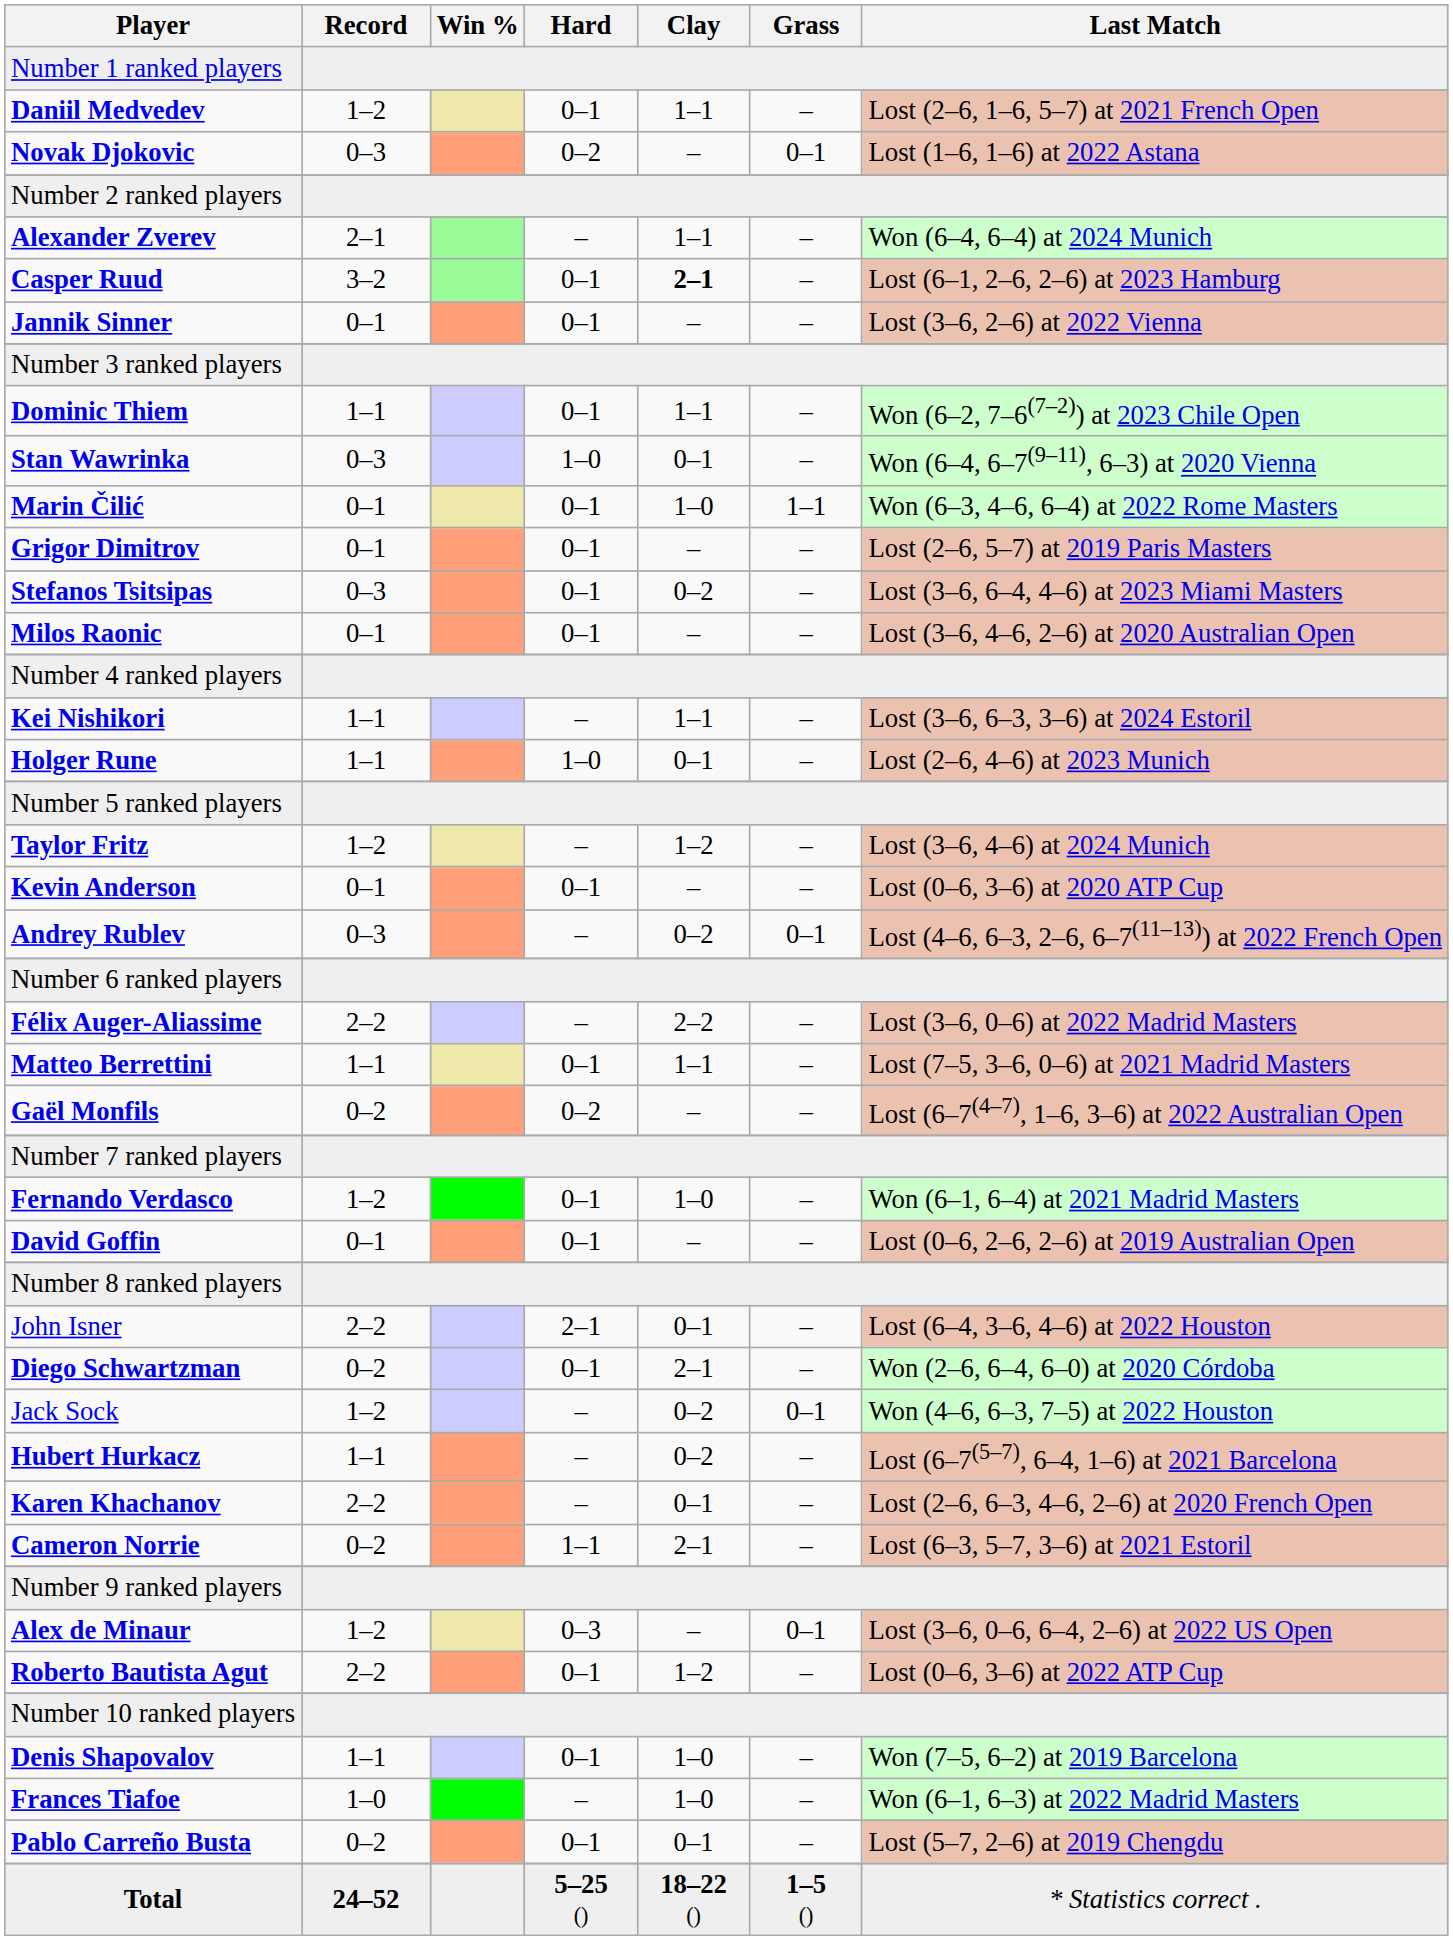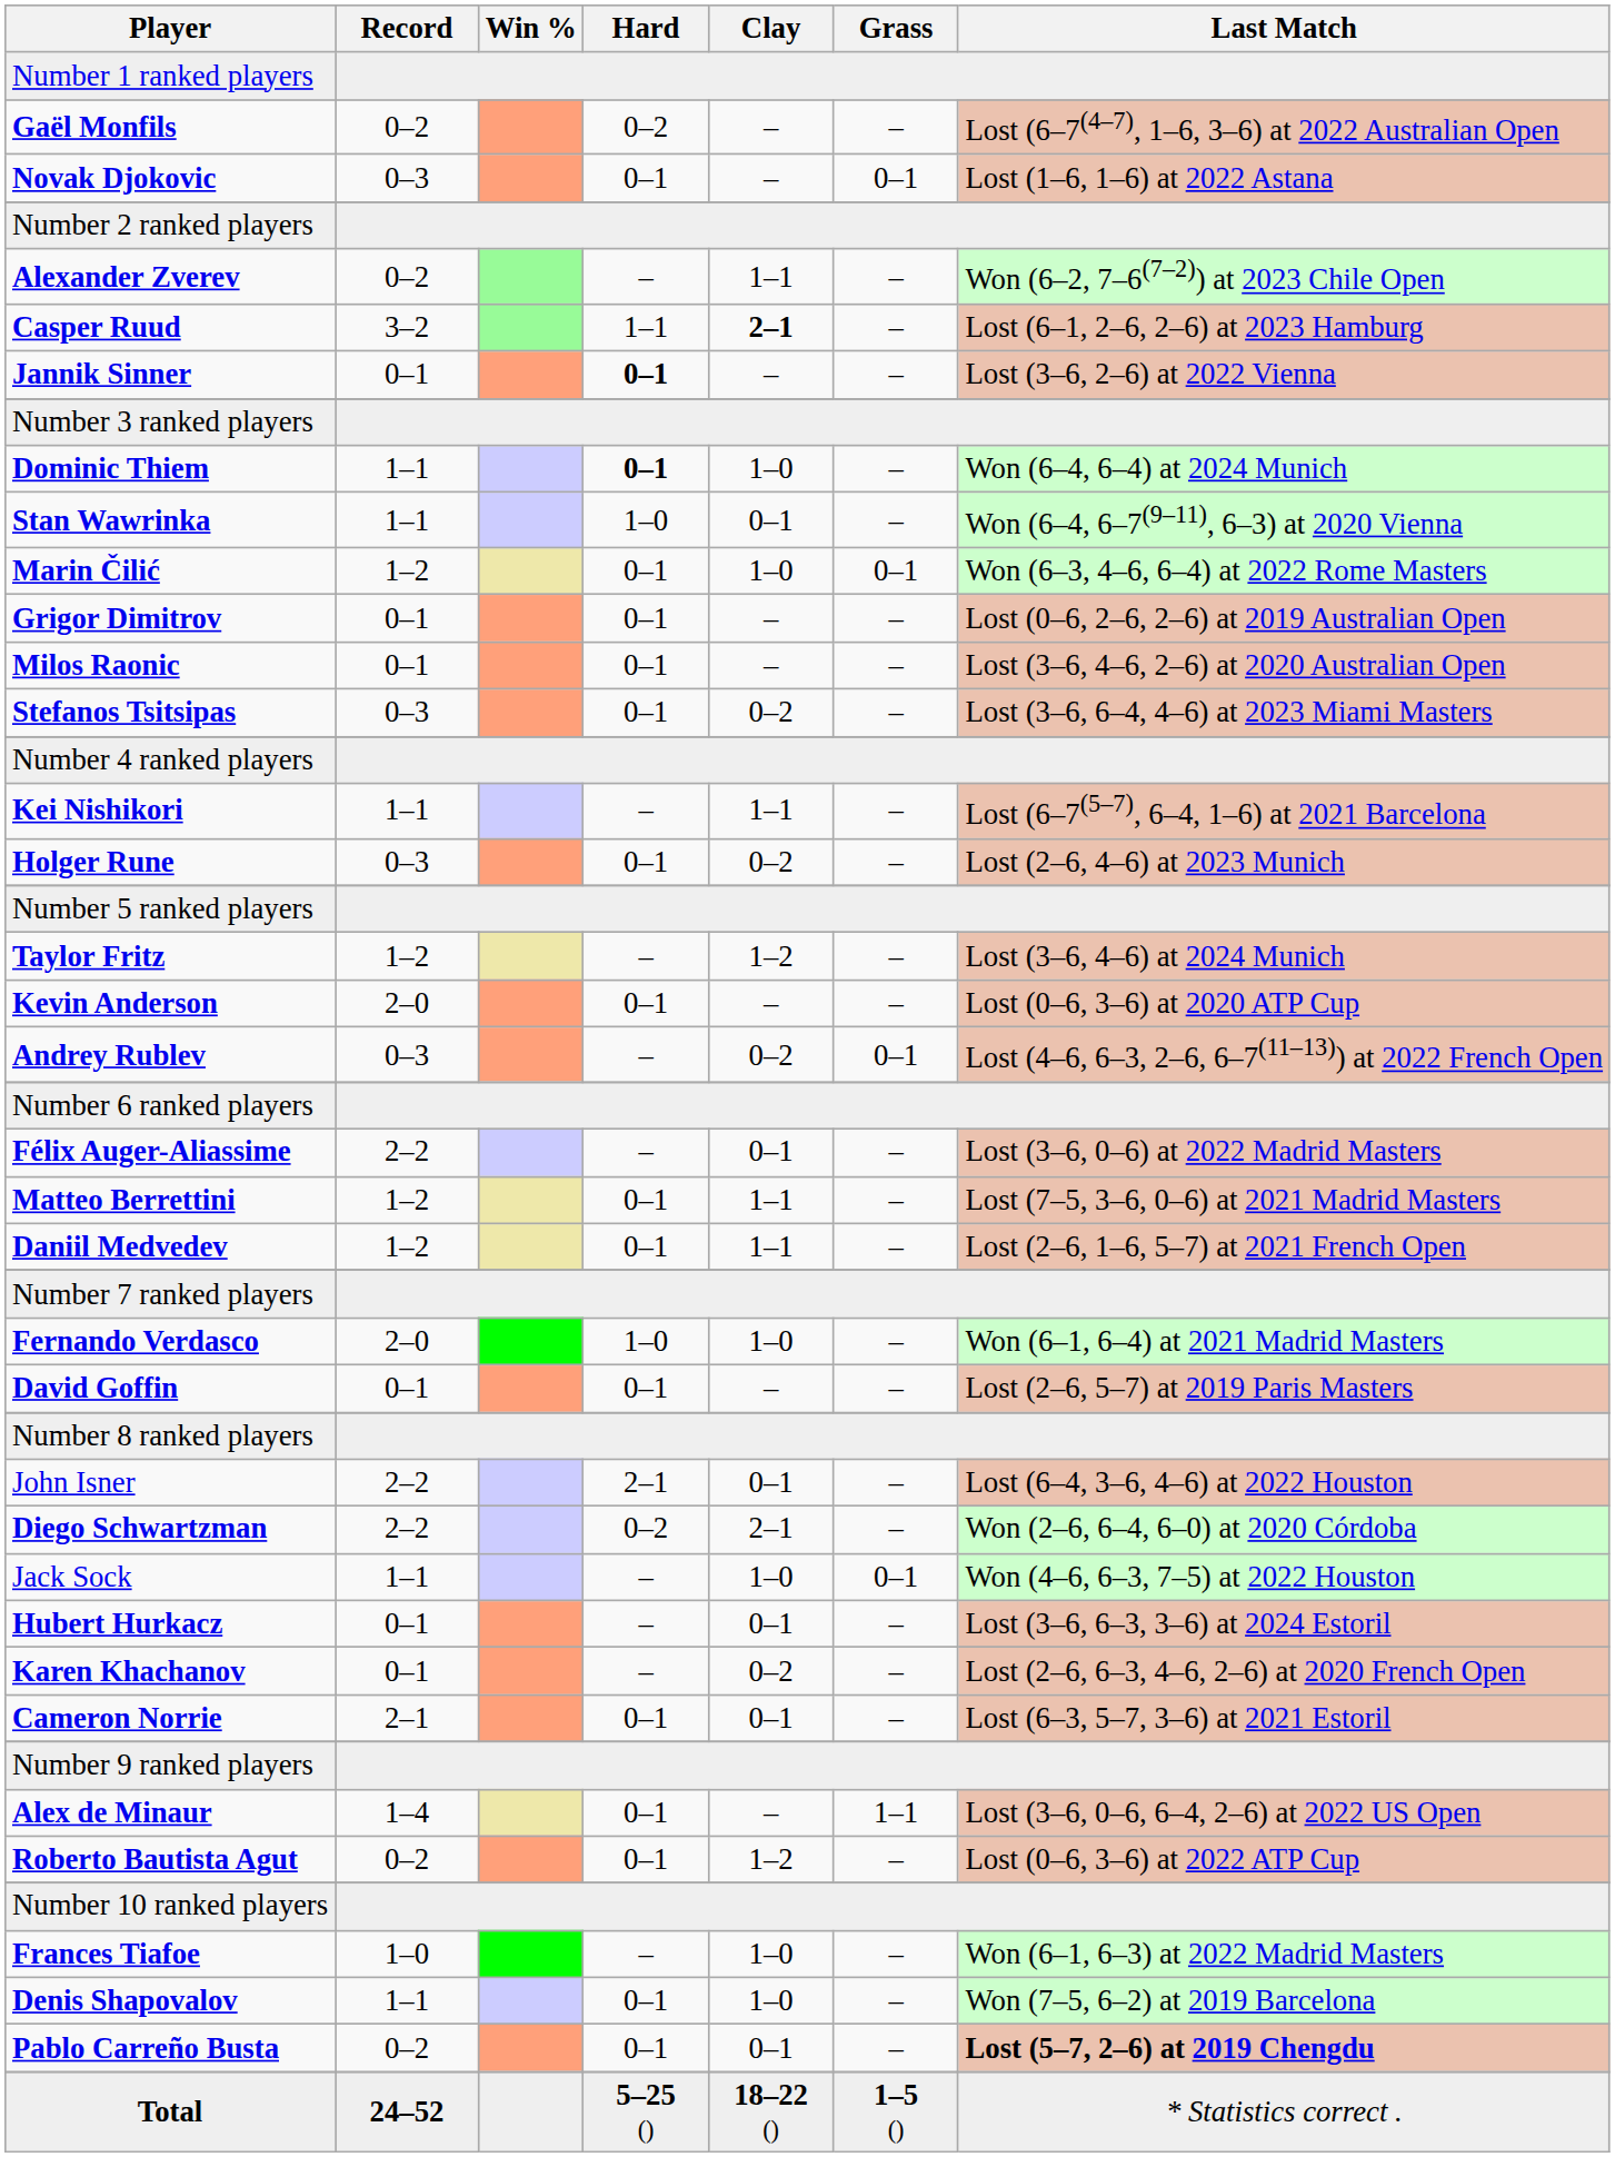rows swapped: Daniil Medvedev <-> Gaël Monfils
Novak Djokovic | Hard: 0–2 -> 0–1
Alexander Zverev | Record: 2–1 -> 0–2
Alexander Zverev | Last Match: Won (6–4, 6–4) at 2024 Munich -> Won (6–2, 7–6(7–2)) at 2023 Chile Open
Casper Ruud | Hard: 0–1 -> 1–1
Jannik Sinner | Hard: normal -> bold
Dominic Thiem | Hard: normal -> bold
Dominic Thiem | Clay: 1–1 -> 1–0
Dominic Thiem | Last Match: Won (6–2, 7–6(7–2)) at 2023 Chile Open -> Won (6–4, 6–4) at 2024 Munich
Stan Wawrinka | Record: 0–3 -> 1–1
Marin Čilić | Record: 0–1 -> 1–2
Marin Čilić | Grass: 1–1 -> 0–1
Grigor Dimitrov | Last Match: Lost (2–6, 5–7) at 2019 Paris Masters -> Lost (0–6, 2–6, 2–6) at 2019 Australian Open
rows swapped: Milos Raonic <-> Stefanos Tsitsipas
Kei Nishikori | Last Match: Lost (3–6, 6–3, 3–6) at 2024 Estoril -> Lost (6–7(5–7), 6–4, 1–6) at 2021 Barcelona
Holger Rune | Record: 1–1 -> 0–3
Holger Rune | Hard: 1–0 -> 0–1
Holger Rune | Clay: 0–1 -> 0–2
Kevin Anderson | Record: 0–1 -> 2–0
Félix Auger-Aliassime | Clay: 2–2 -> 0–1
Matteo Berrettini | Record: 1–1 -> 1–2
Fernando Verdasco | Record: 1–2 -> 2–0
Fernando Verdasco | Hard: 0–1 -> 1–0
David Goffin | Last Match: Lost (0–6, 2–6, 2–6) at 2019 Australian Open -> Lost (2–6, 5–7) at 2019 Paris Masters
Diego Schwartzman | Record: 0–2 -> 2–2
Diego Schwartzman | Hard: 0–1 -> 0–2
Jack Sock | Record: 1–2 -> 1–1
Jack Sock | Clay: 0–2 -> 1–0
Hubert Hurkacz | Record: 1–1 -> 0–1
Hubert Hurkacz | Clay: 0–2 -> 0–1
Hubert Hurkacz | Last Match: Lost (6–7(5–7), 6–4, 1–6) at 2021 Barcelona -> Lost (3–6, 6–3, 3–6) at 2024 Estoril
Karen Khachanov | Record: 2–2 -> 0–1
Karen Khachanov | Clay: 0–1 -> 0–2
Cameron Norrie | Record: 0–2 -> 2–1
Cameron Norrie | Hard: 1–1 -> 0–1
Cameron Norrie | Clay: 2–1 -> 0–1
Alex de Minaur | Record: 1–2 -> 1–4
Alex de Minaur | Hard: 0–3 -> 0–1
Alex de Minaur | Grass: 0–1 -> 1–1
Roberto Bautista Agut | Record: 2–2 -> 0–2
rows swapped: Frances Tiafoe <-> Denis Shapovalov
Pablo Carreño Busta | Last Match: normal -> bold
